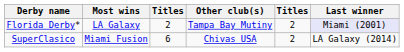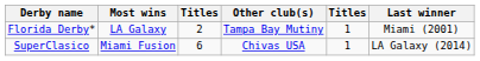Florida Derby* | column 5: 2 -> 1
Florida Derby* | Last winner: lavender background -> no background
SuperClasico | column 5: 2 -> 1
